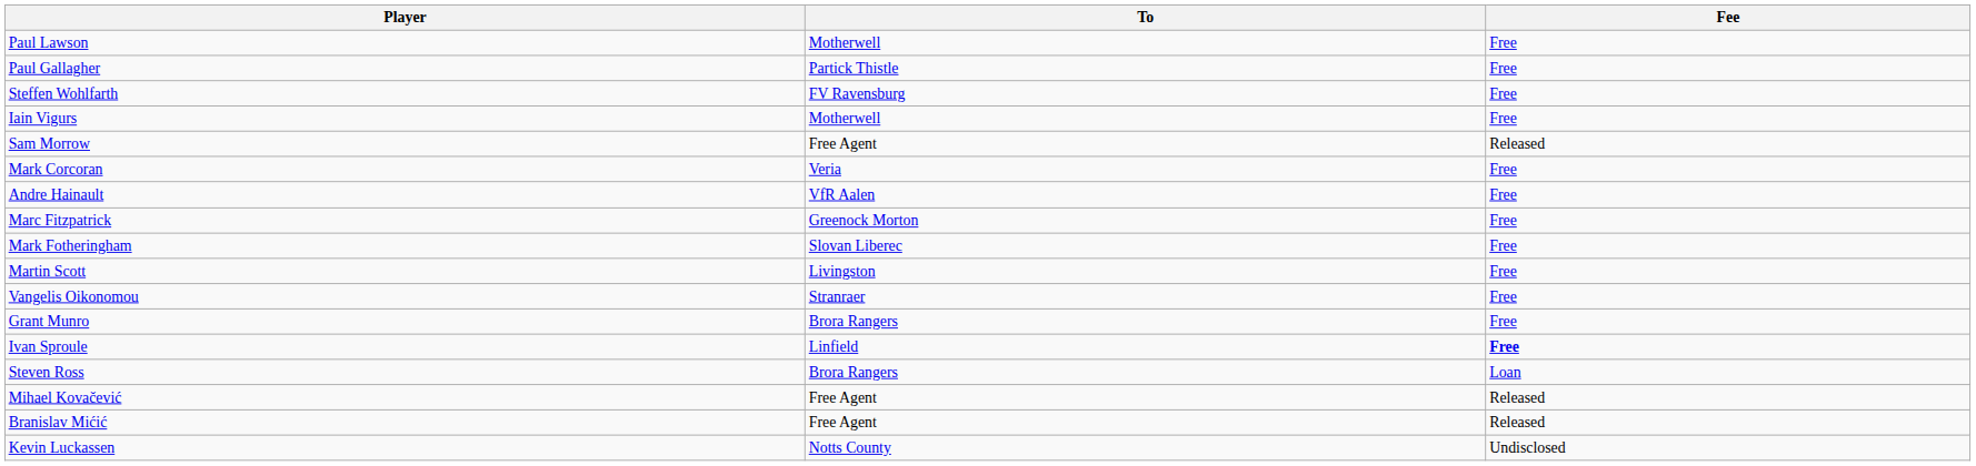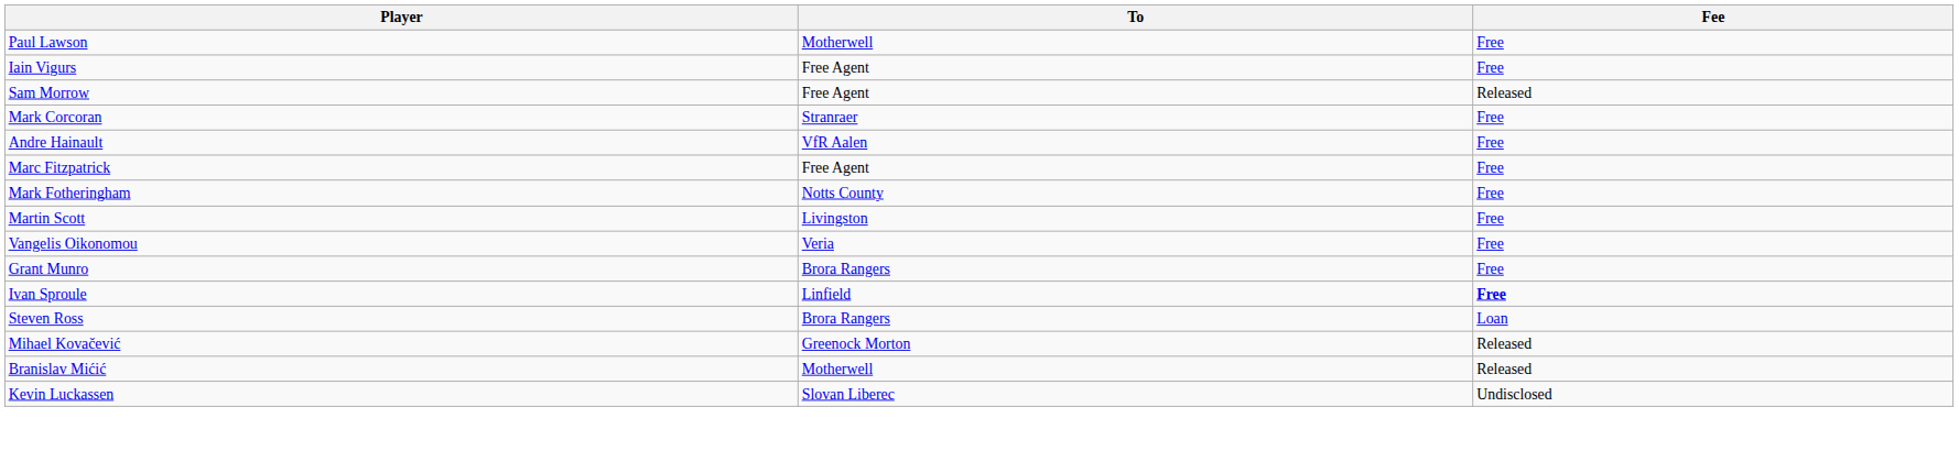- row: Paul Gallagher | Partick Thistle | Free
- row: Steffen Wohlfarth | FV Ravensburg | Free
Iain Vigurs | To: Motherwell -> Free Agent
Mark Corcoran | To: Veria -> Stranraer
Marc Fitzpatrick | To: Greenock Morton -> Free Agent
Mark Fotheringham | To: Slovan Liberec -> Notts County
Vangelis Oikonomou | To: Stranraer -> Veria
Mihael Kovačević | To: Free Agent -> Greenock Morton
Branislav Mićić | To: Free Agent -> Motherwell
Kevin Luckassen | To: Notts County -> Slovan Liberec
